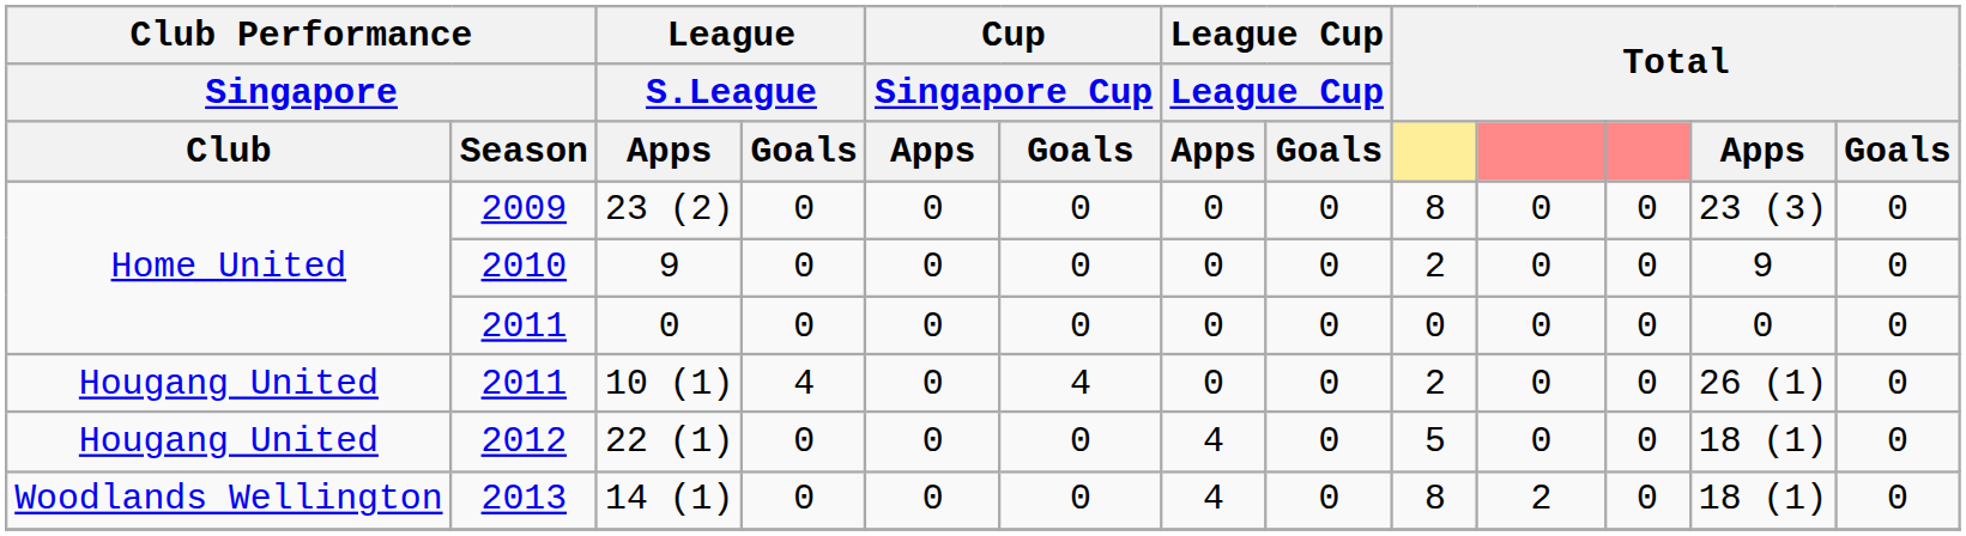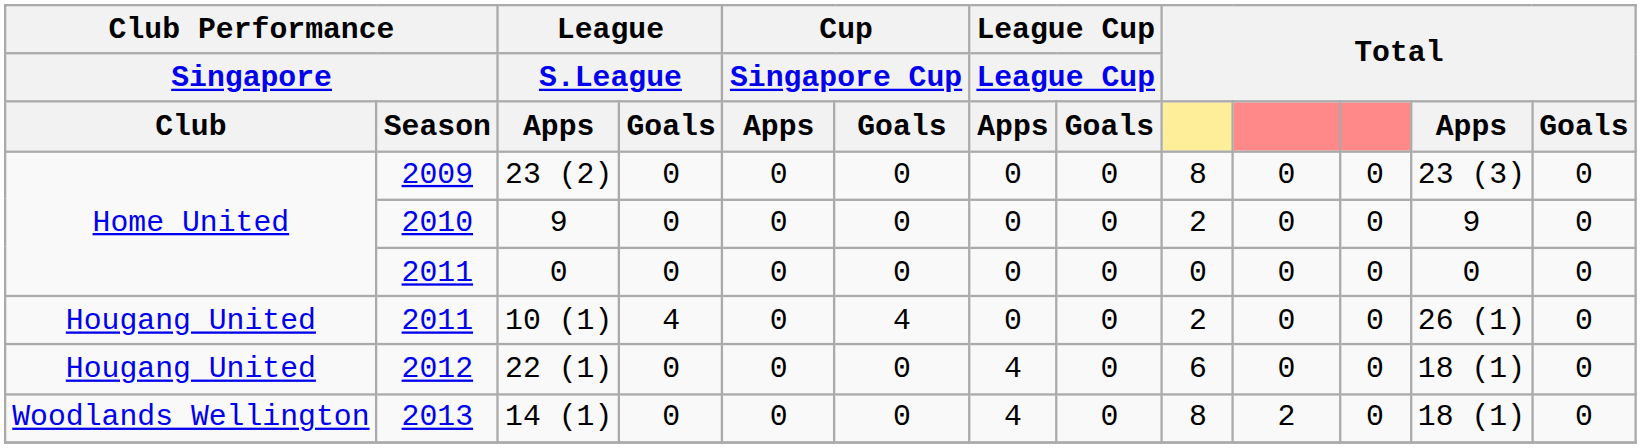22 (1) | column 9: 5 -> 6
